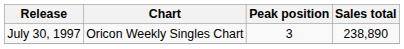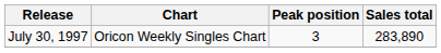July 30, 1997 | Sales total: 238,890 -> 283,890
